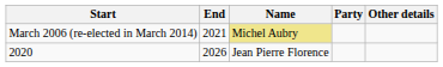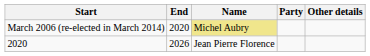March 2006 (re-elected in March 2014) | End: 2021 -> 2020
